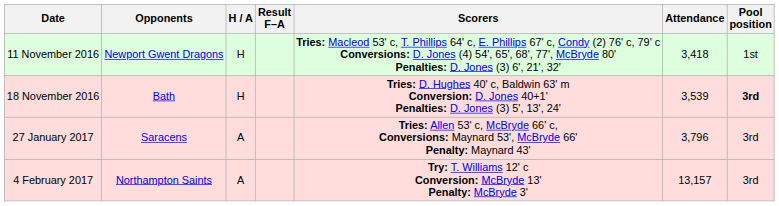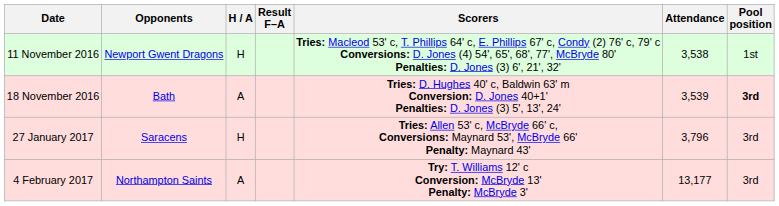11 November 2016 | Attendance: 3,418 -> 3,538
18 November 2016 | H / A: H -> A
27 January 2017 | H / A: A -> H
4 February 2017 | Attendance: 13,157 -> 13,177
